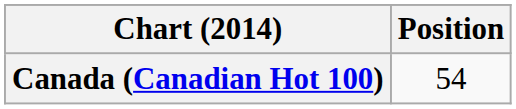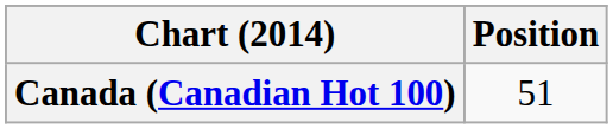Canada (Canadian Hot 100) | Position: 54 -> 51
